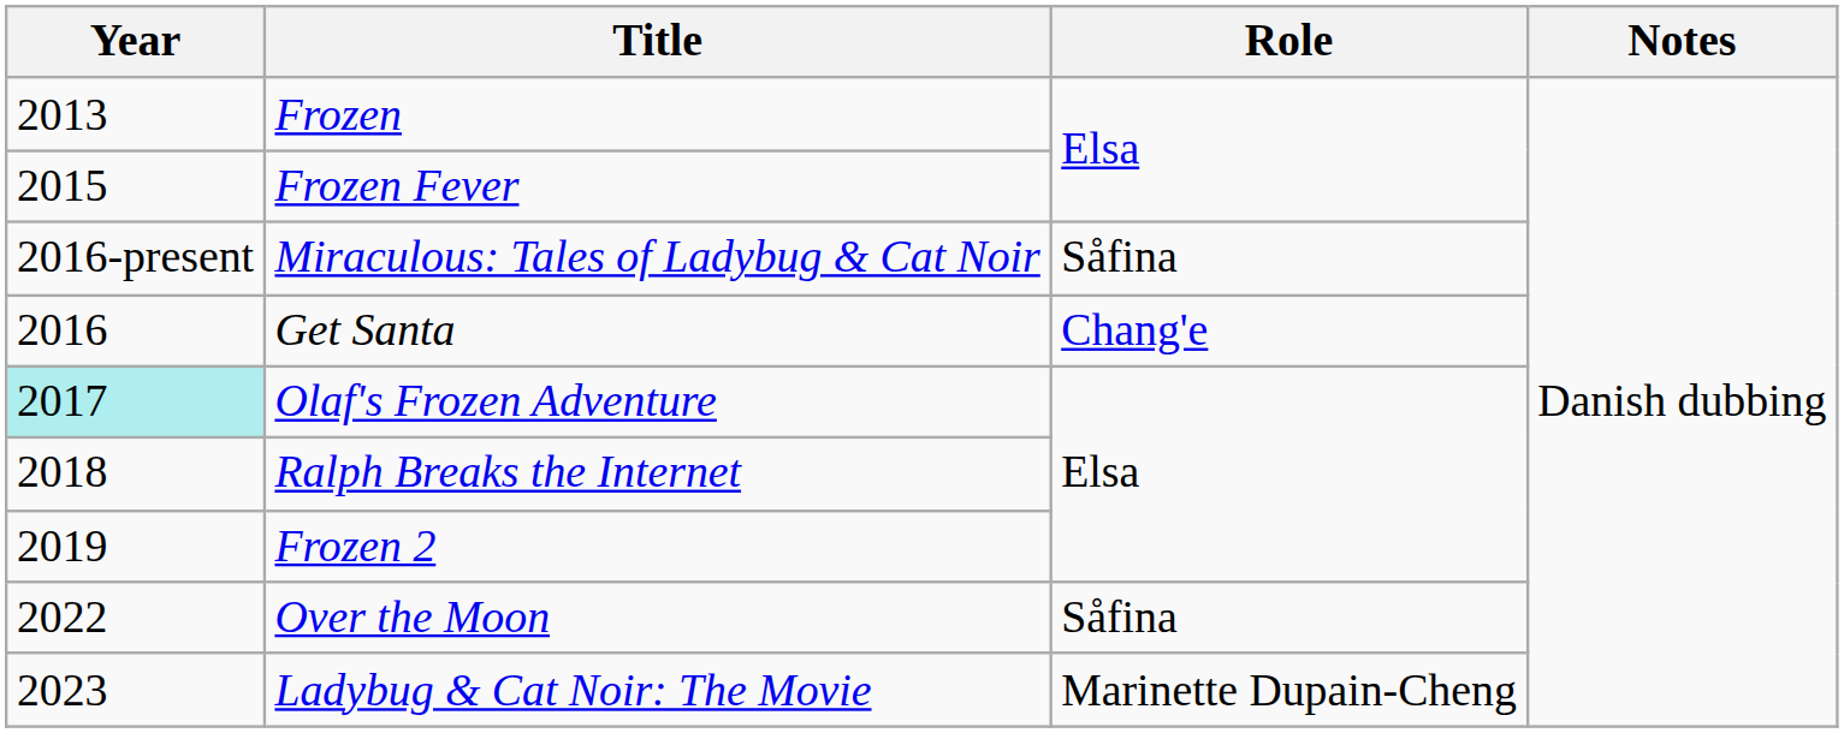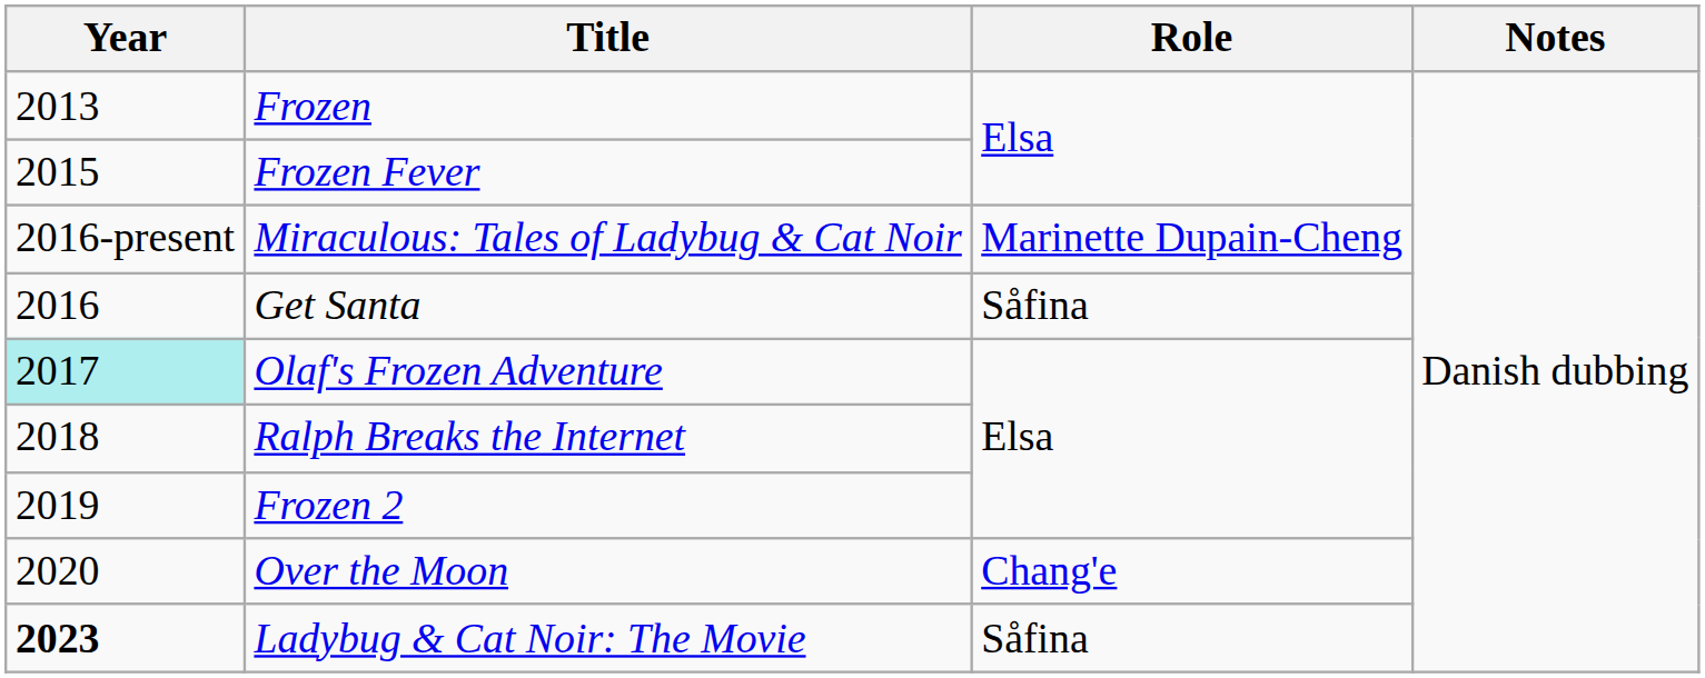Miraculous: Tales of Ladybug & Cat Noir | Role: Såfina -> Marinette Dupain-Cheng
Get Santa | Role: Chang'e -> Såfina
Over the Moon | Year: 2022 -> 2020
Over the Moon | Role: Såfina -> Chang'e
Ladybug & Cat Noir: The Movie | Year: normal -> bold
Ladybug & Cat Noir: The Movie | Role: Marinette Dupain-Cheng -> Såfina
